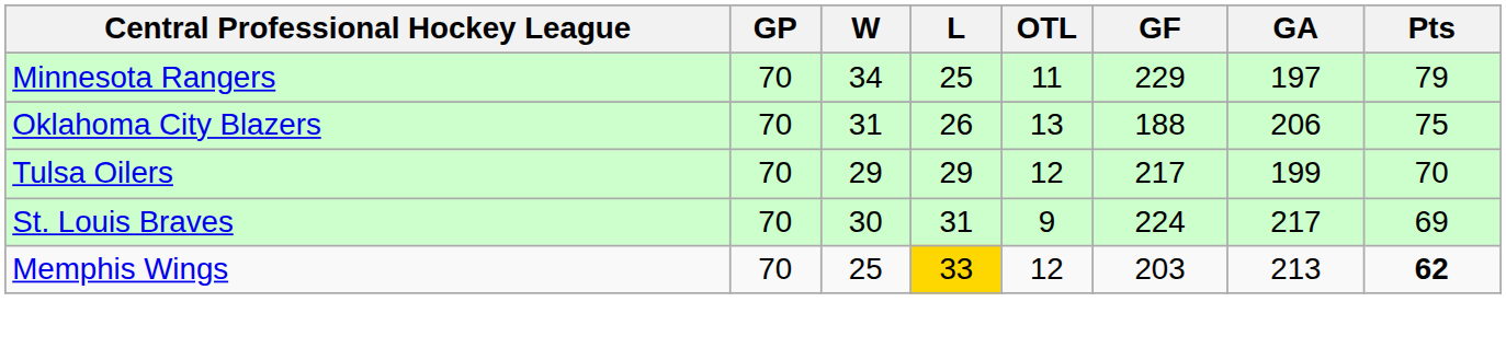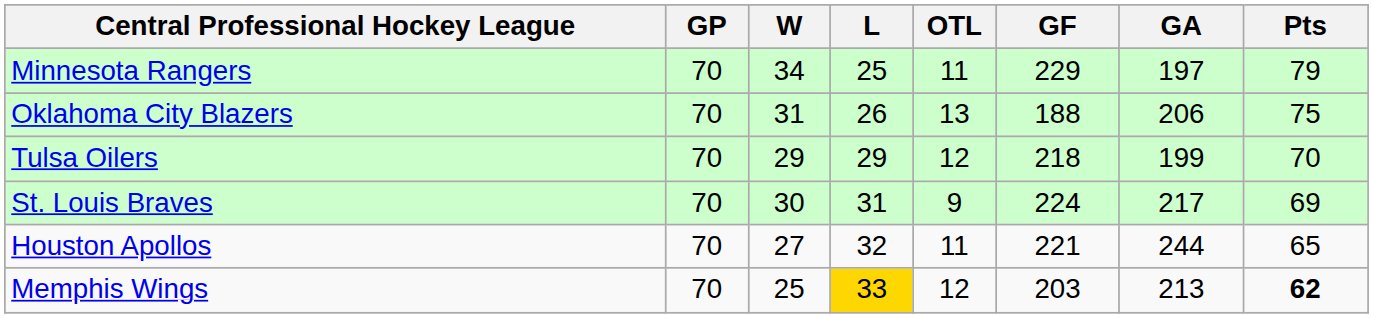Tulsa Oilers | GF: 217 -> 218
+ row: Houston Apollos | 70 | 27 | 32 | 11 | 221 | 244 | 65
